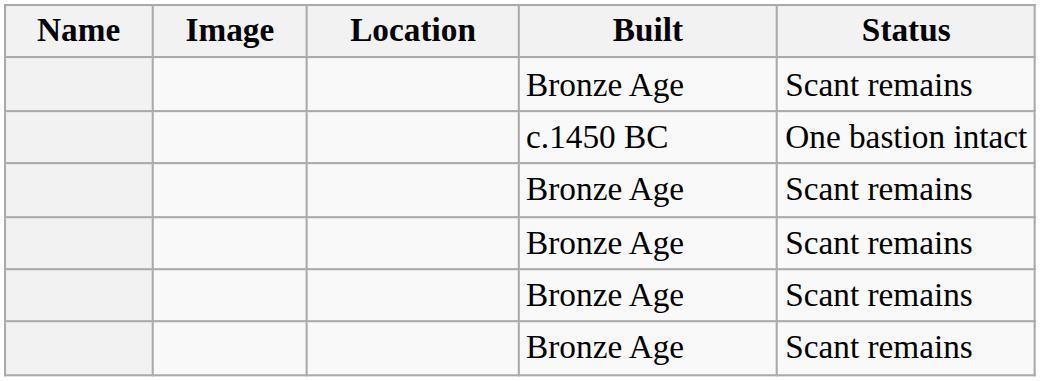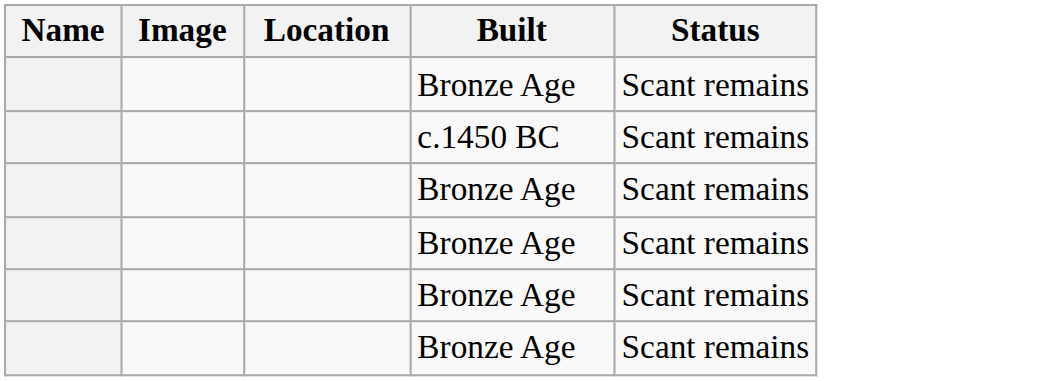c.1450 BC | Status: One bastion intact -> Scant remains
